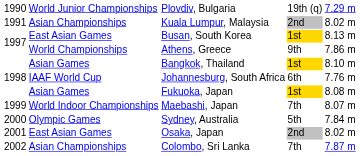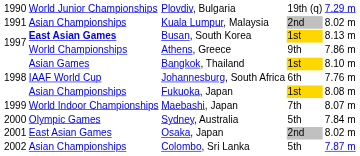Busan, South Korea | column 2: normal -> bold
Fukuoka, Japan | column 2: Asian Games -> Asian Championships
Colombo, Sri Lanka | column 4: 7th -> 5th
